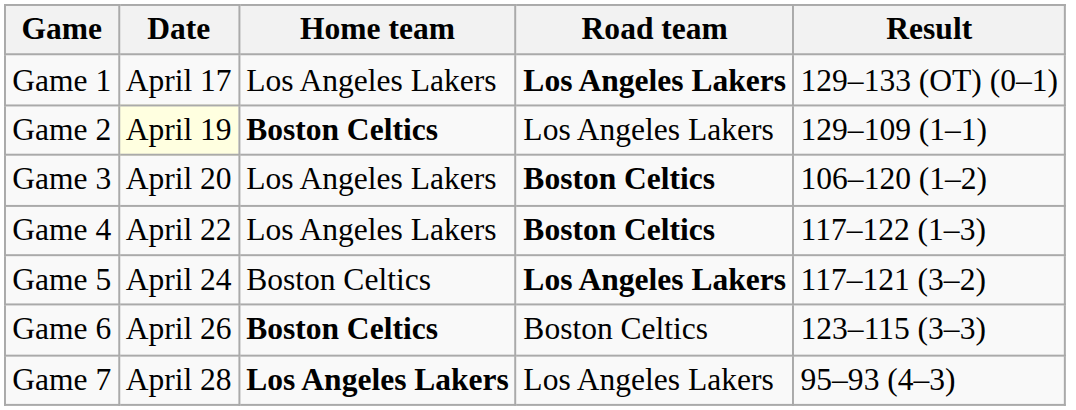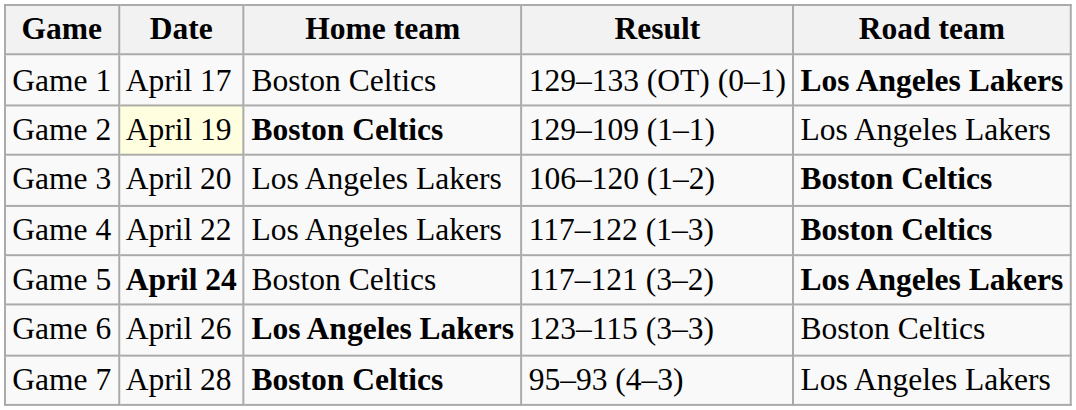columns swapped: Result <-> Road team
Game 1 | Home team: Los Angeles Lakers -> Boston Celtics
Game 5 | Date: normal -> bold
Game 6 | Home team: Boston Celtics -> Los Angeles Lakers
Game 7 | Home team: Los Angeles Lakers -> Boston Celtics
